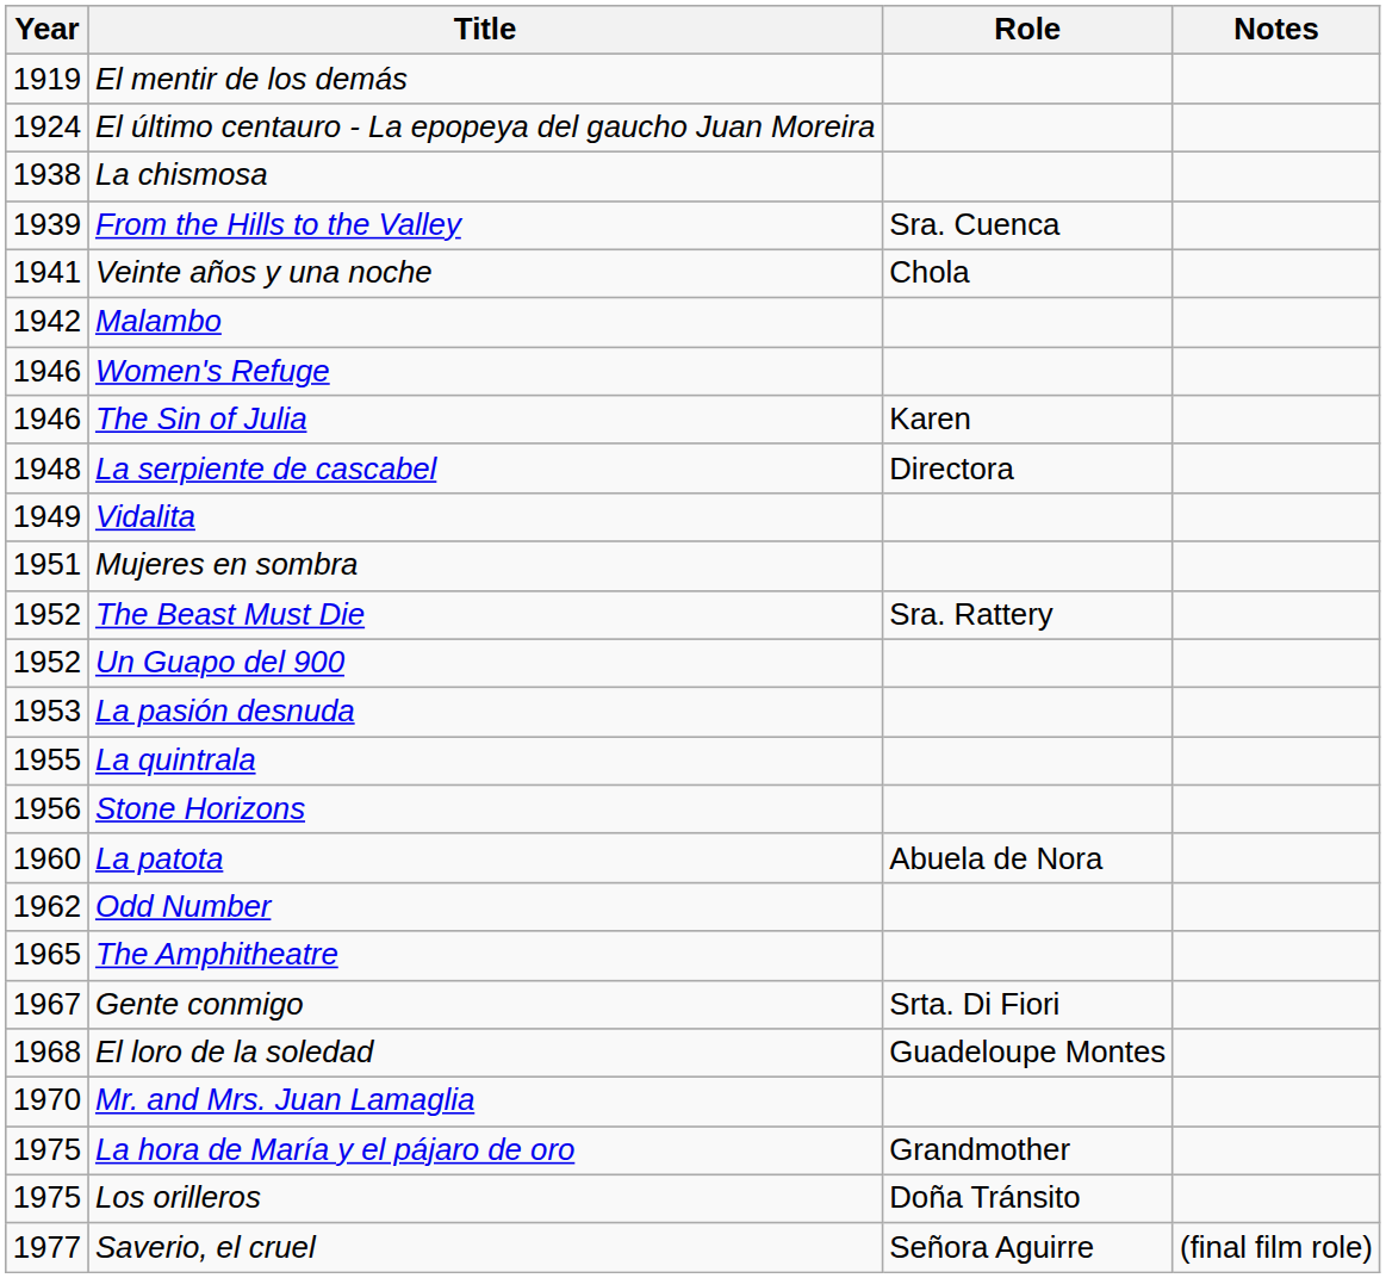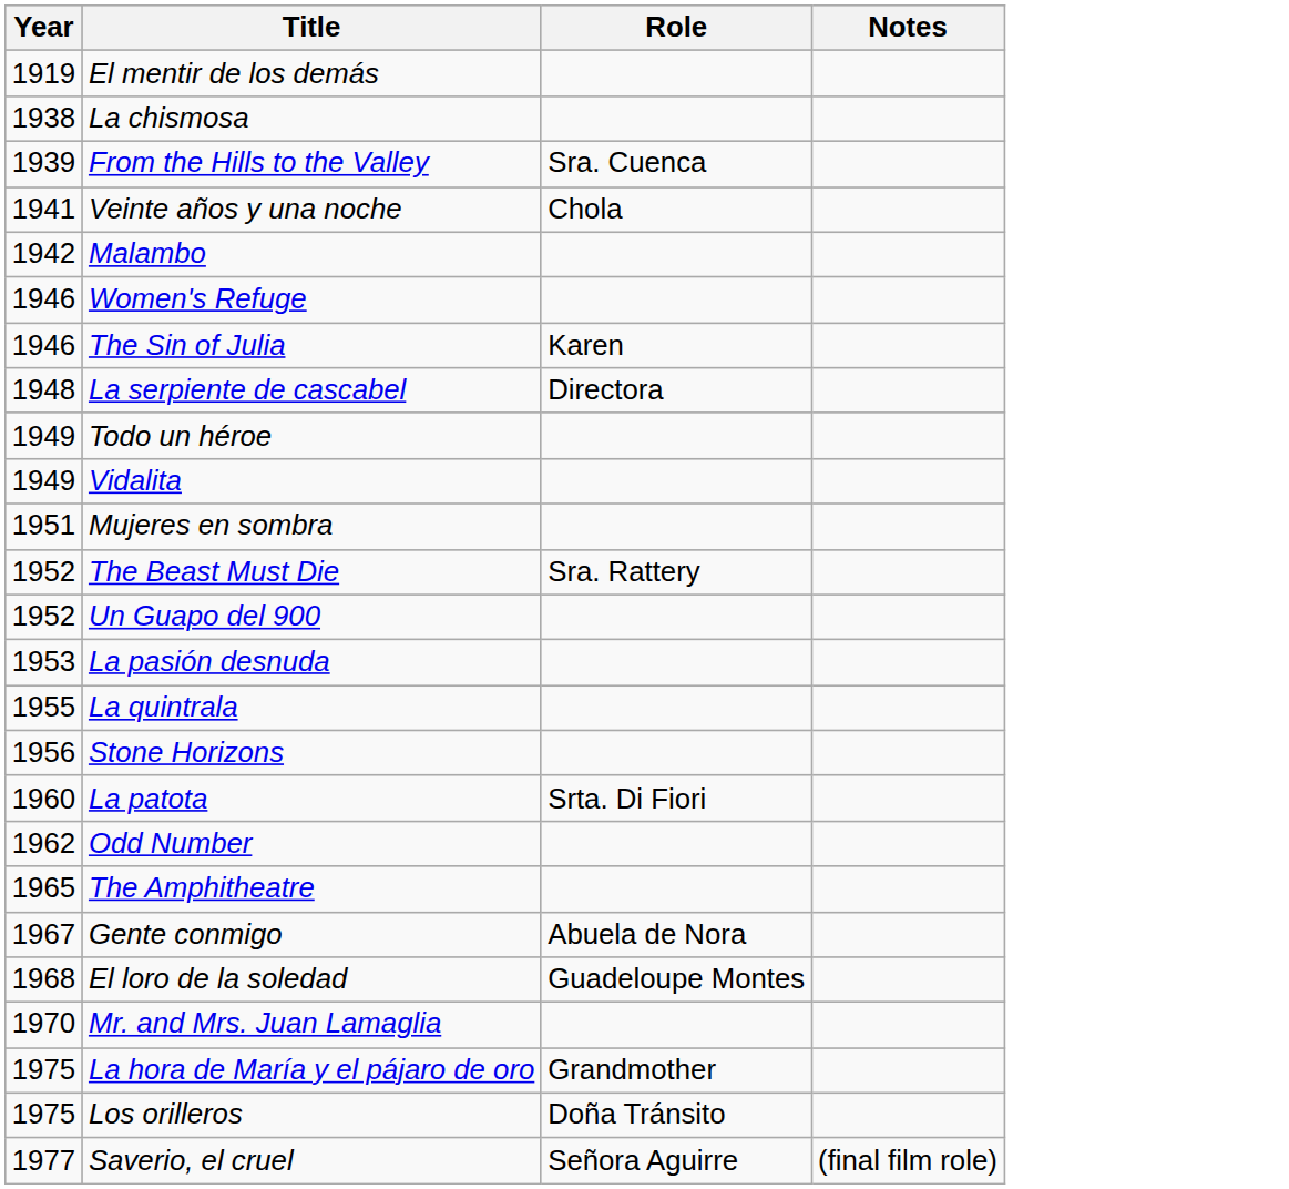- row: 1924 | El último centauro - La epopeya del gaucho Juan Moreira
+ row: 1949 | Todo un héroe
La patota | Role: Abuela de Nora -> Srta. Di Fiori
Gente conmigo | Role: Srta. Di Fiori -> Abuela de Nora
